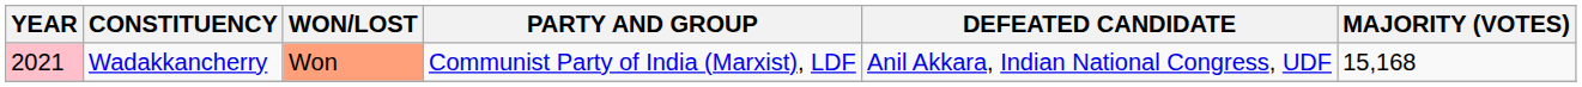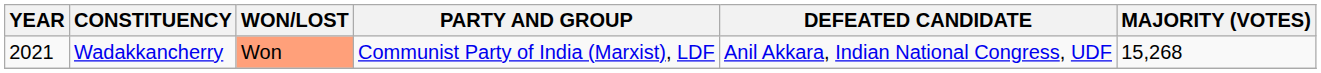Wadakkancherry | YEAR: pink background -> no background
Wadakkancherry | MAJORITY (VOTES): 15,168 -> 15,268
